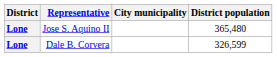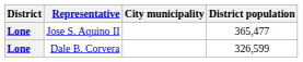Jose S. Aquino II | District population: 365,480 -> 365,477
